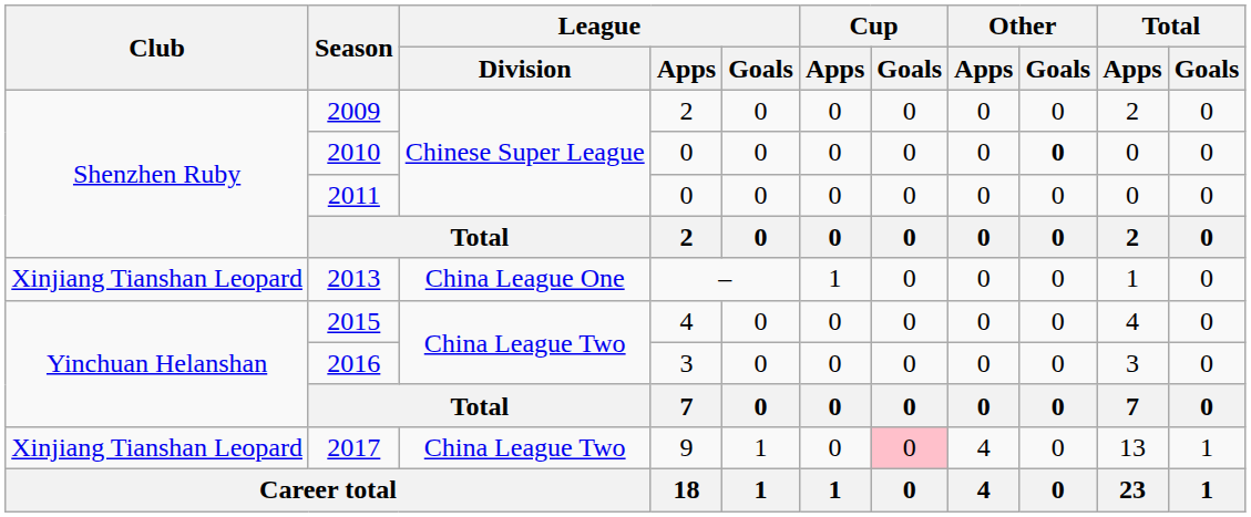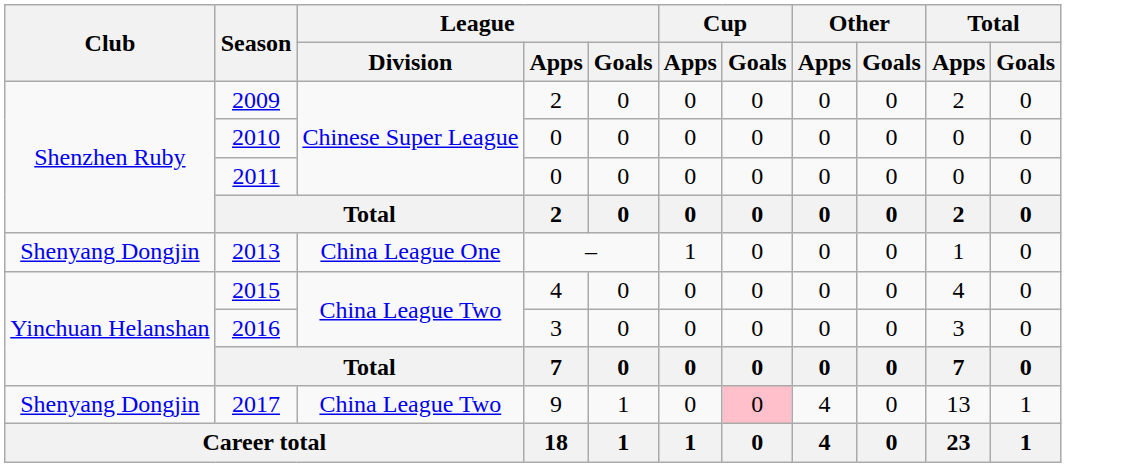2010 | Other / Goals: bold -> normal
2013 | Club: Xinjiang Tianshan Leopard -> Shenyang Dongjin
2017 | Club: Xinjiang Tianshan Leopard -> Shenyang Dongjin
